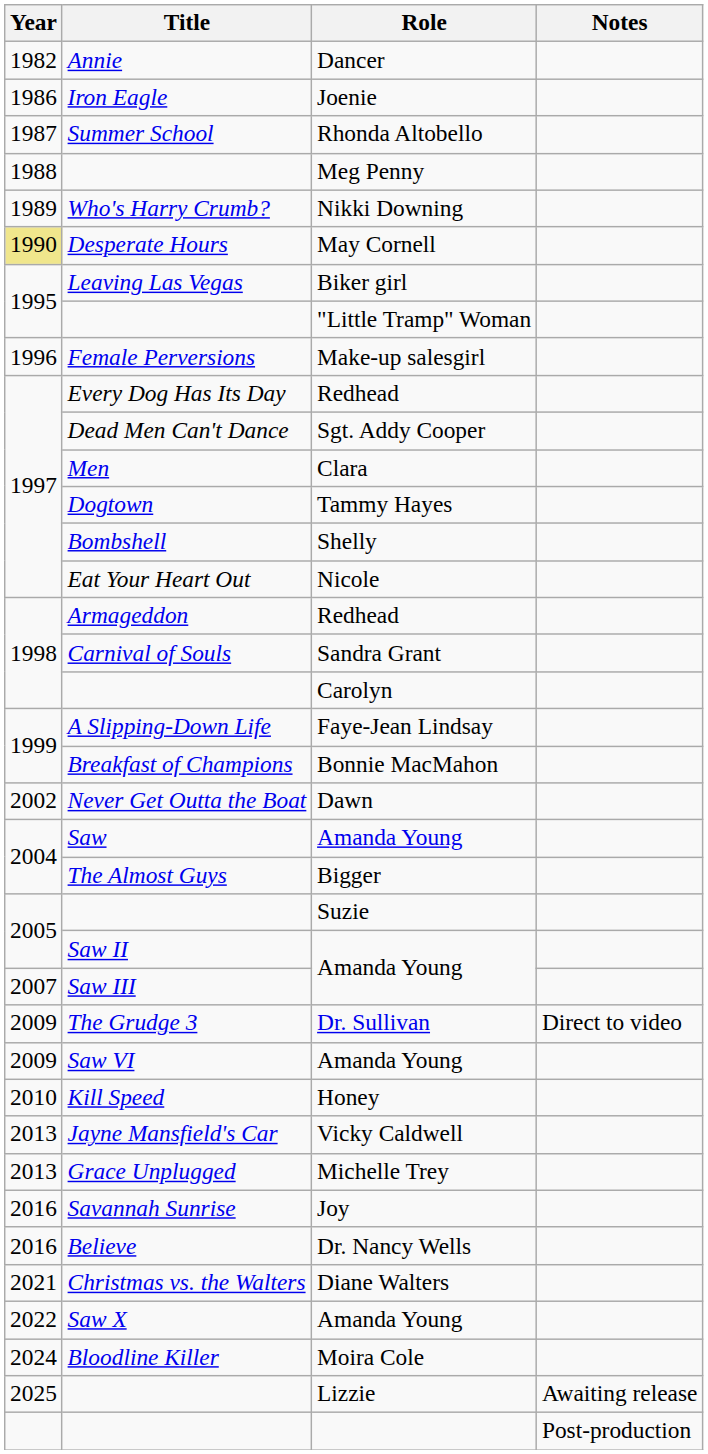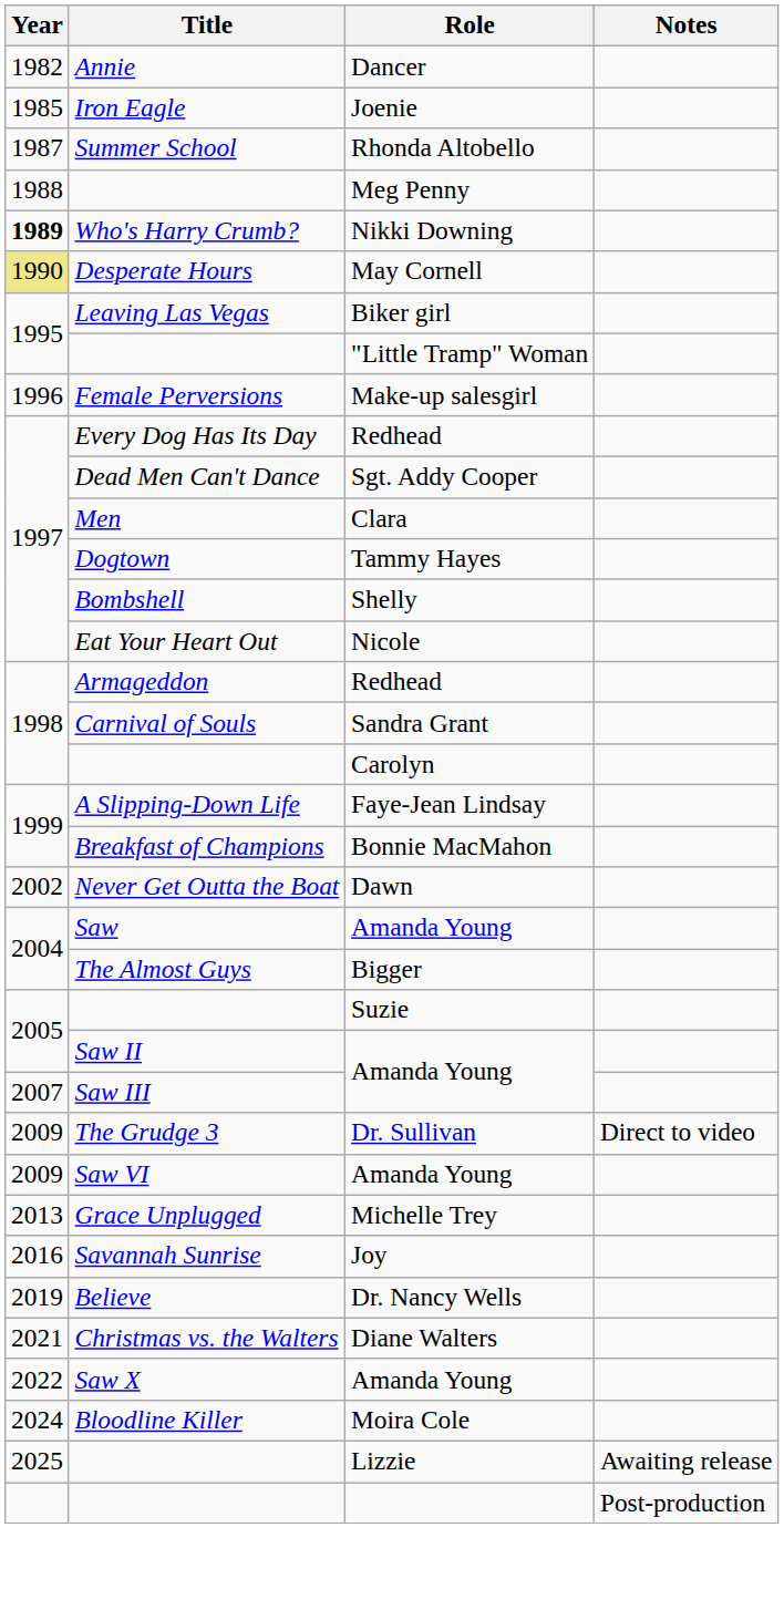Iron Eagle | Year: 1986 -> 1985
Who's Harry Crumb? | Year: normal -> bold
- row: 2010 | Kill Speed | Honey
- row: 2013 | Jayne Mansfield's Car | Vicky Caldwell
Believe | Year: 2016 -> 2019
